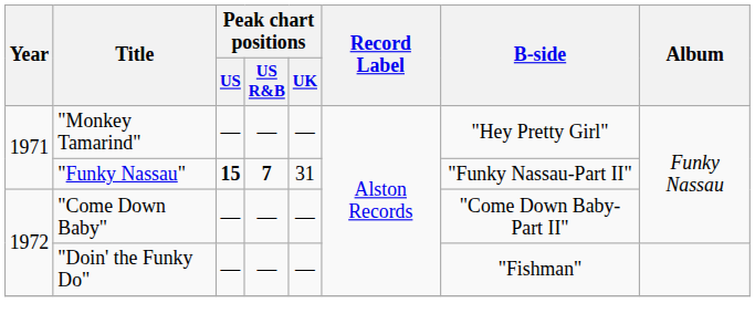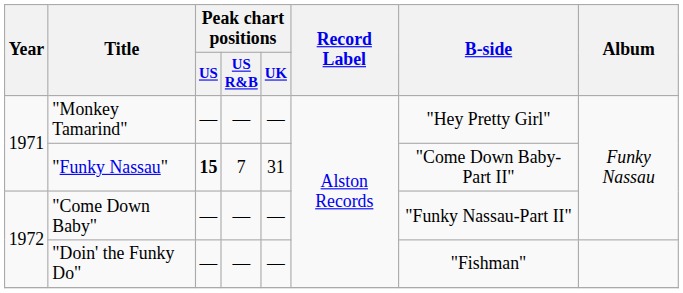"Funky Nassau" | Peak chart positions / US R&B: bold -> normal
"Funky Nassau" | B-side: "Funky Nassau-Part II" -> "Come Down Baby-Part II"
"Come Down Baby" | B-side: "Come Down Baby-Part II" -> "Funky Nassau-Part II"
